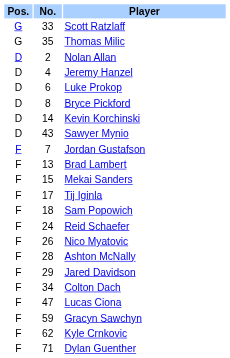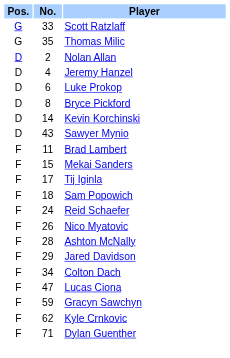- row: F | 7 | Jordan Gustafson
Brad Lambert | No.: 13 -> 11
